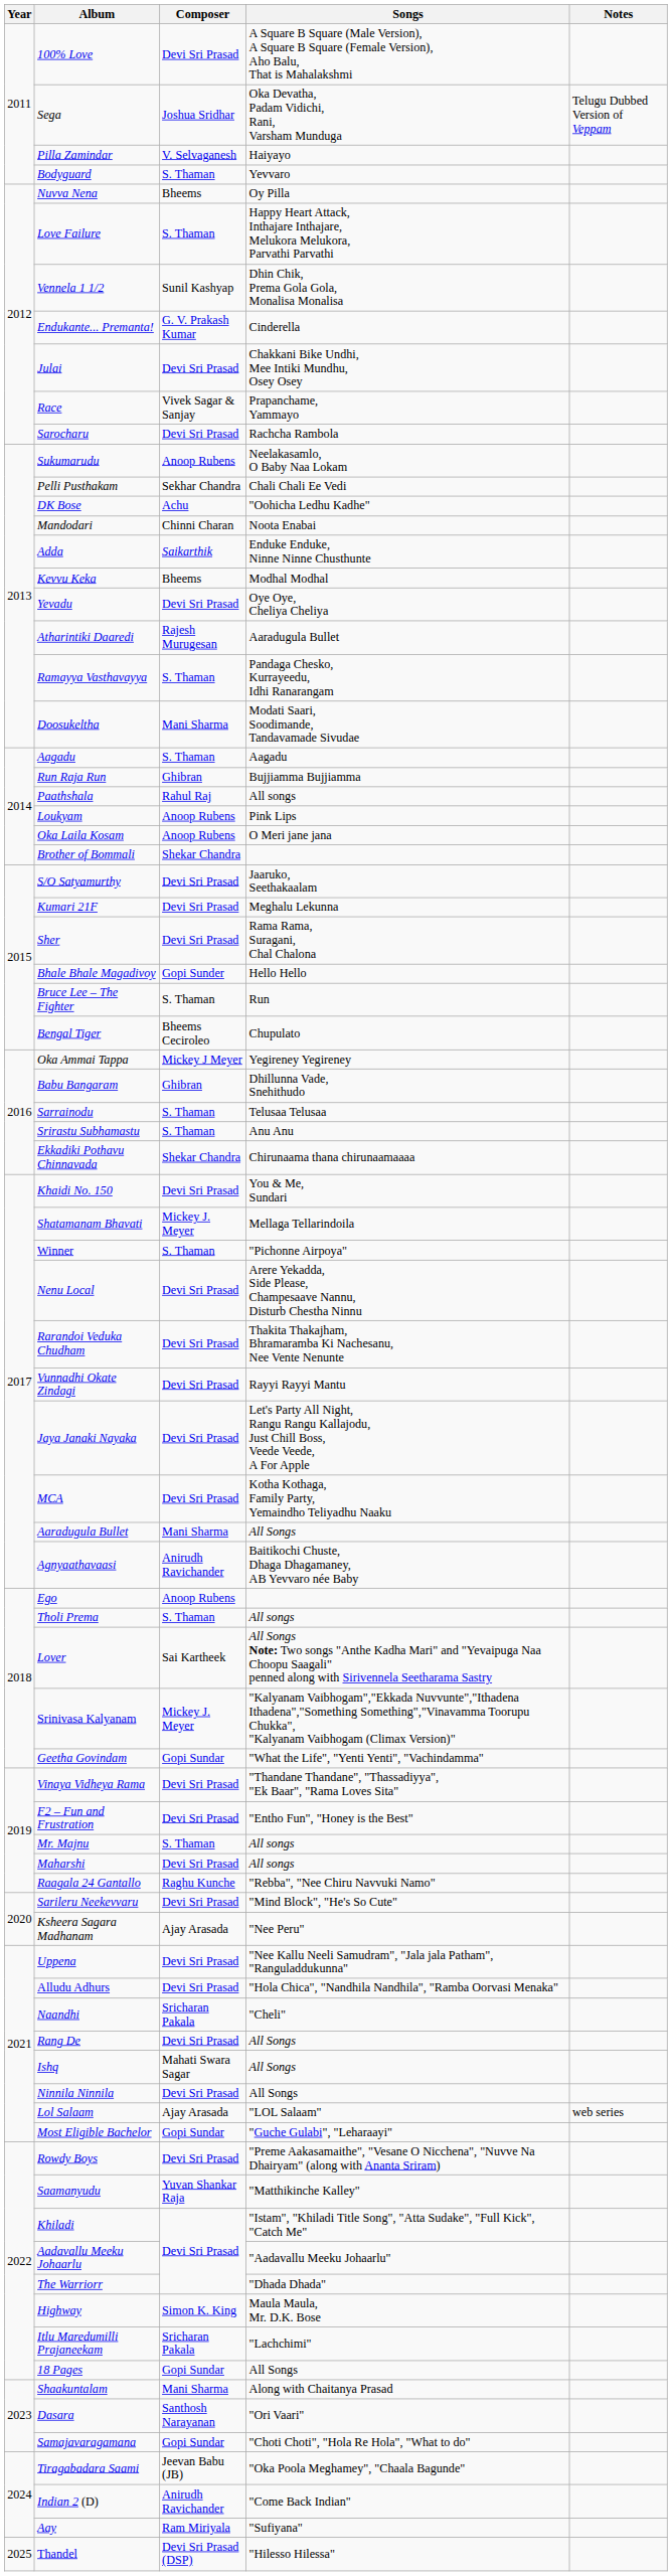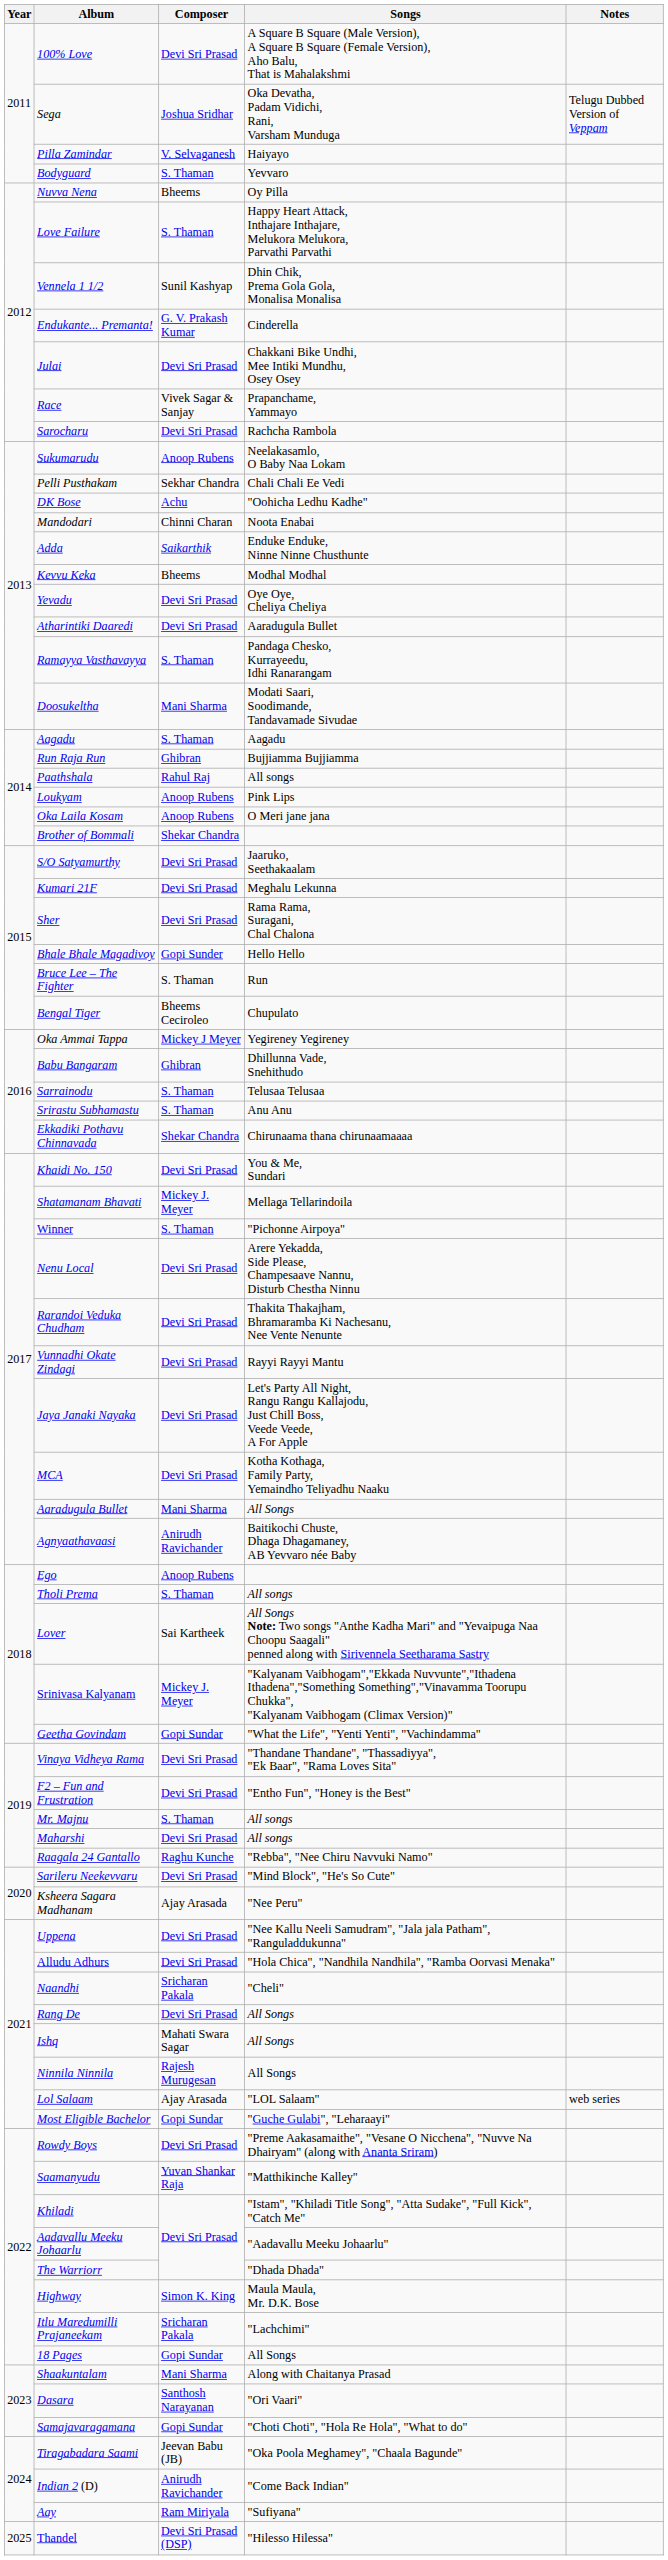Atharintiki Daaredi | Composer: Rajesh Murugesan -> Devi Sri Prasad
Ninnila Ninnila | Composer: Devi Sri Prasad -> Rajesh Murugesan
